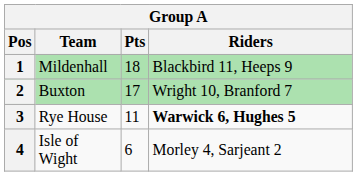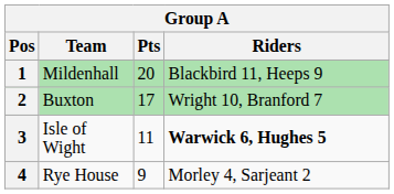1 | Pts: 18 -> 20
3 | Team: Rye House -> Isle of Wight
4 | Team: Isle of Wight -> Rye House
4 | Pts: 6 -> 9
